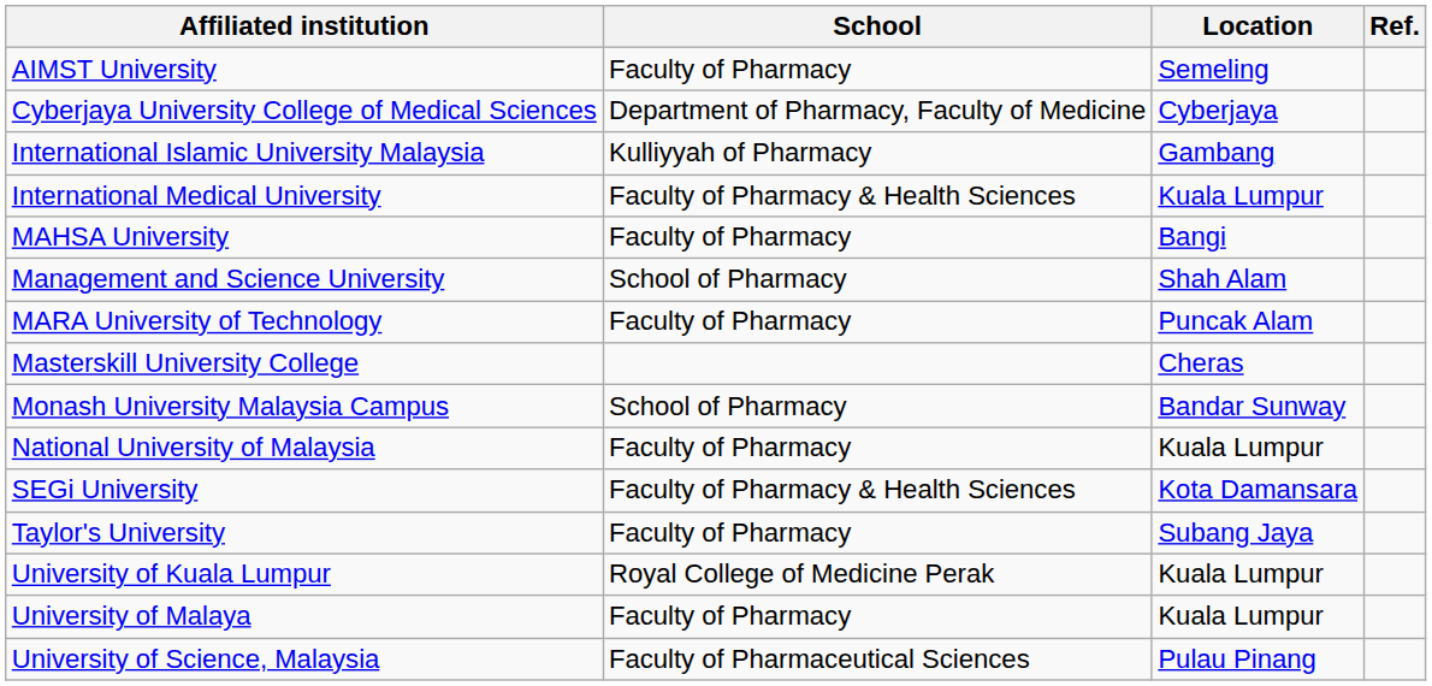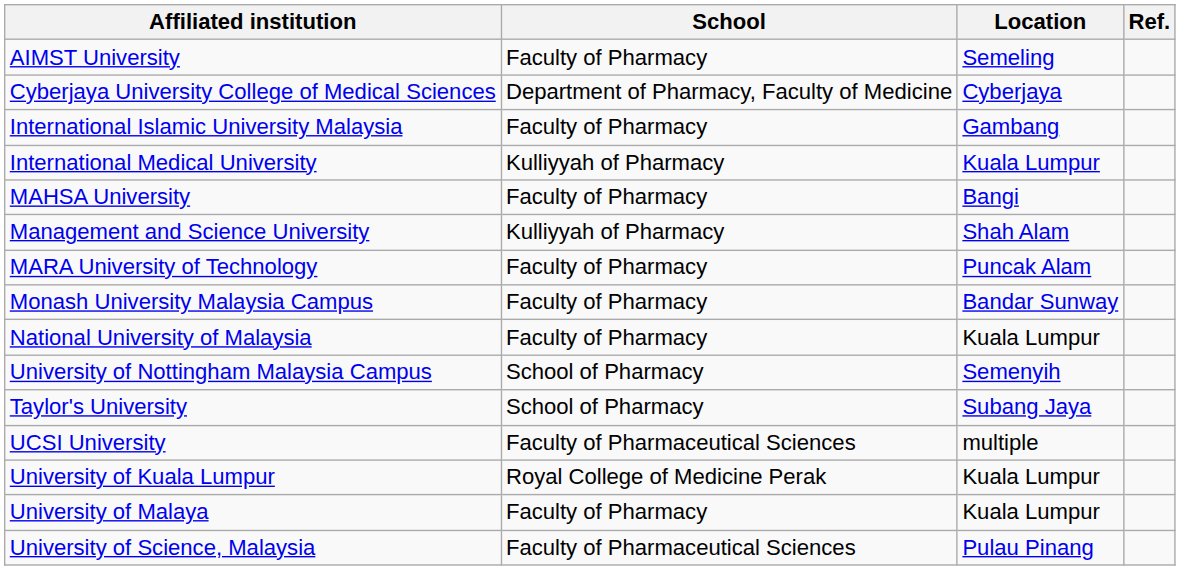International Islamic University Malaysia | School: Kulliyyah of Pharmacy -> Faculty of Pharmacy
International Medical University | School: Faculty of Pharmacy & Health Sciences -> Kulliyyah of Pharmacy
Management and Science University | School: School of Pharmacy -> Kulliyyah of Pharmacy
- row: Masterskill University College | Cheras
Monash University Malaysia Campus | School: School of Pharmacy -> Faculty of Pharmacy
+ row: University of Nottingham Malaysia Campus | School of Pharmacy | Semenyih
- row: SEGi University | Faculty of Pharmacy & Health Sciences | Kota Damansara
Taylor's University | School: Faculty of Pharmacy -> School of Pharmacy
+ row: UCSI University | Faculty of Pharmaceutical Sciences | multiple
